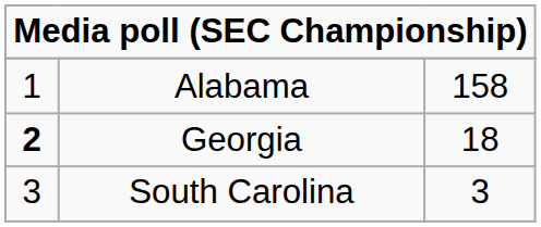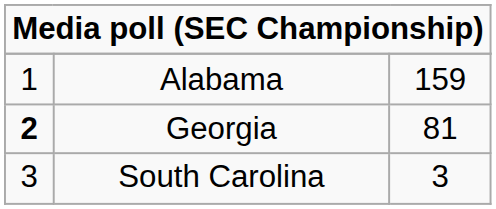Alabama | column 3: 158 -> 159
Georgia | column 3: 18 -> 81
